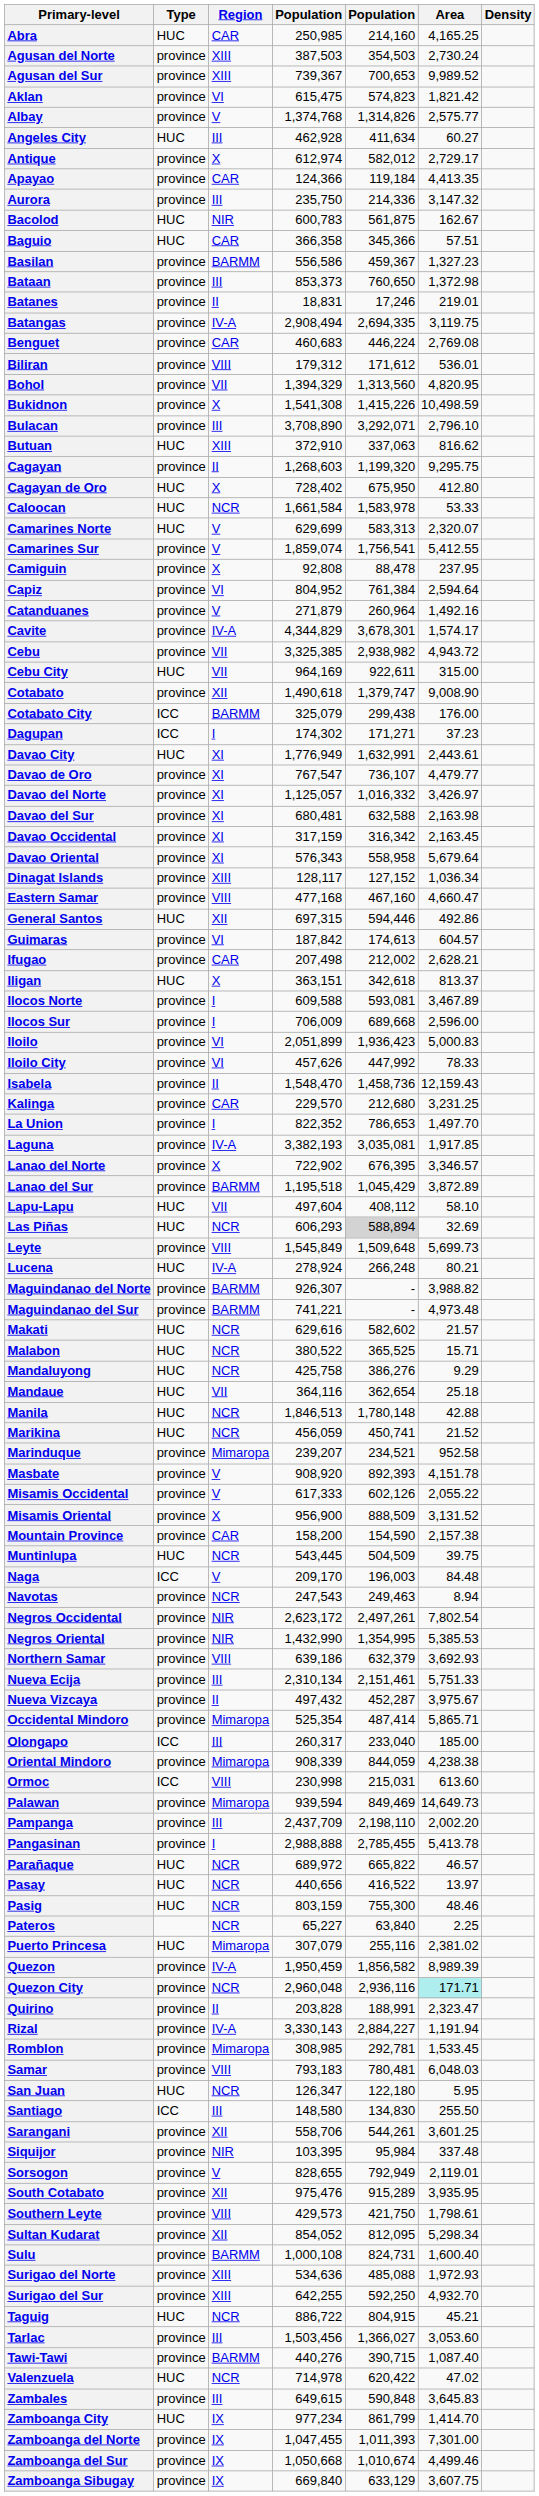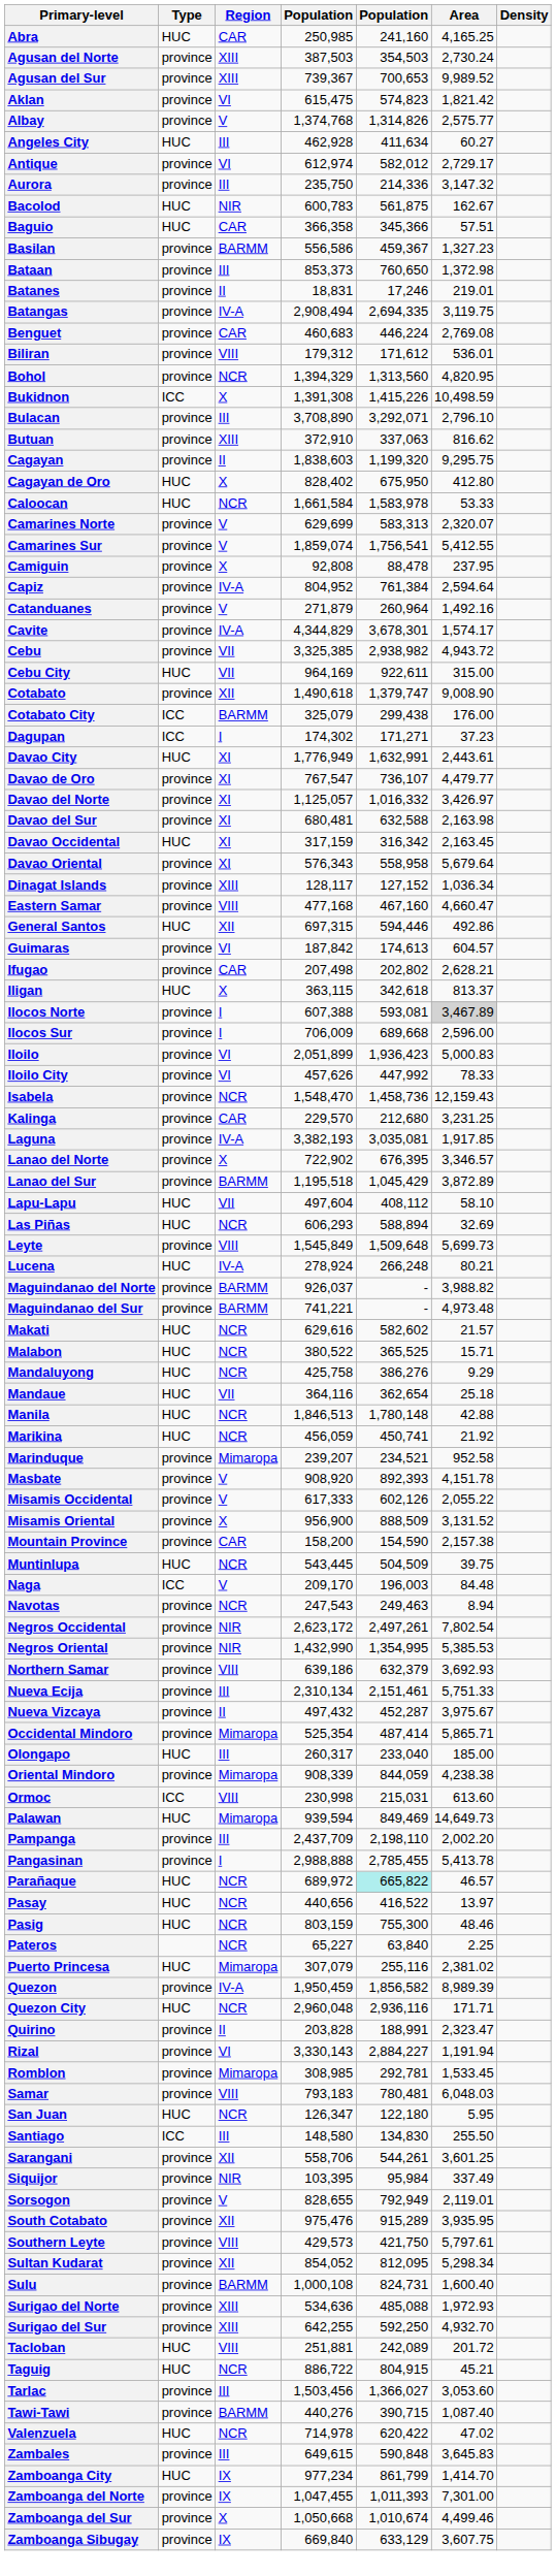Abra | column 5: 214,160 -> 241,160
Antique | Region: X -> VI
- row: Apayao | province | CAR | 124,366 | 119,184 | 4,413.35
Bohol | Region: VII -> NCR
Bukidnon | Type: province -> ICC
Bukidnon | column 4: 1,541,308 -> 1,391,308
Butuan | Type: HUC -> province
Cagayan | column 4: 1,268,603 -> 1,838,603
Cagayan de Oro | column 4: 728,402 -> 828,402
Camarines Norte | Type: HUC -> province
Capiz | Region: VI -> IV-A
Davao Occidental | Type: province -> HUC
Ifugao | column 5: 212,002 -> 202,802
Iligan | column 4: 363,151 -> 363,115
Ilocos Norte | column 4: 609,588 -> 607,388
Ilocos Norte | Area: no background -> lightgrey background
Isabela | Region: II -> NCR
- row: La Union | province | I | 822,352 | 786,653 | 1,497.70
Las Piñas | column 5: lightgrey background -> no background
Maguindanao del Norte | column 4: 926,307 -> 926,037
Marikina | Area: 21.52 -> 21.92
Olongapo | Type: ICC -> HUC
Palawan | Type: province -> HUC
Parañaque | column 5: no background -> paleturquoise background
Quezon City | Type: province -> HUC
Quezon City | Area: paleturquoise background -> no background
Rizal | Region: IV-A -> VI
Siquijor | Area: 337.48 -> 337.49
Southern Leyte | Area: 1,798.61 -> 5,797.61
+ row: Tacloban | HUC | VIII | 251,881 | 242,089 | 201.72
Zamboanga del Sur | Region: IX -> X
